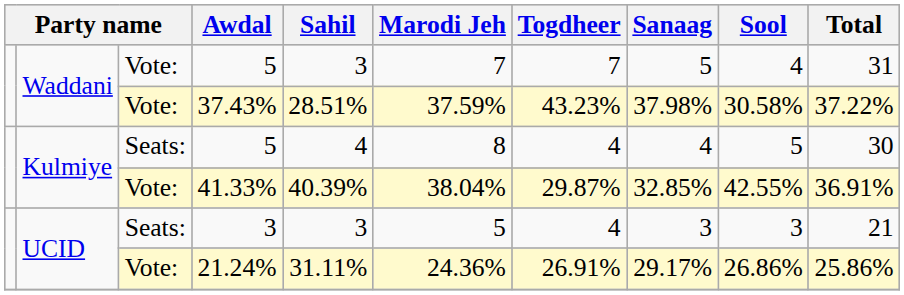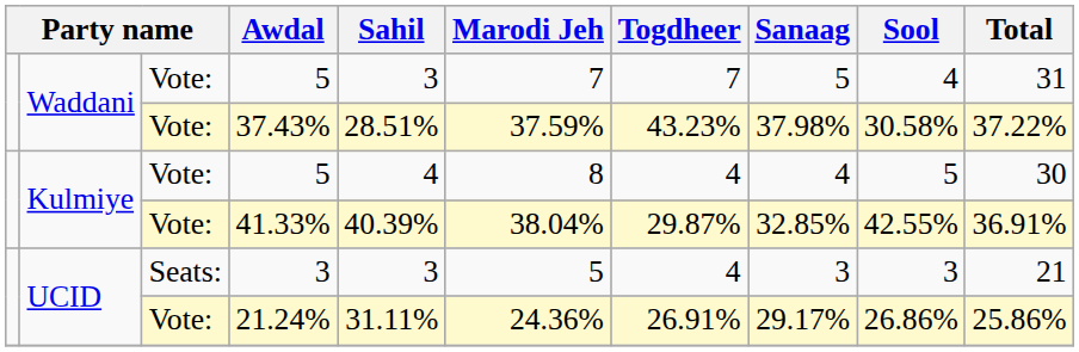Kulmiye / 5 | column 3: Seats: -> Vote:
